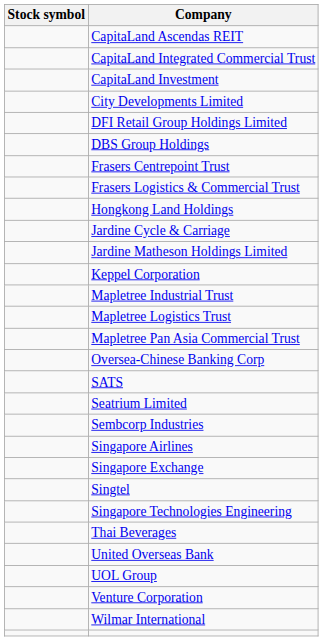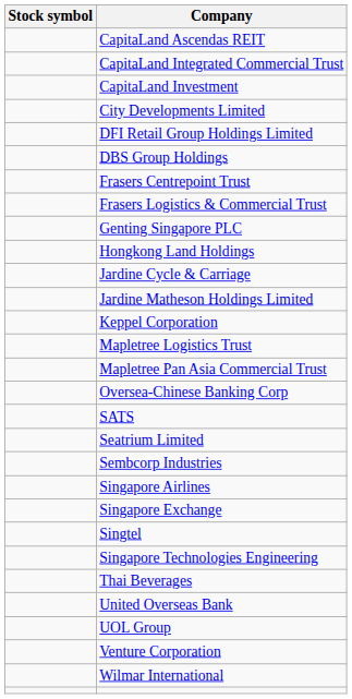+ row: Genting Singapore PLC
- row: Mapletree Industrial Trust
